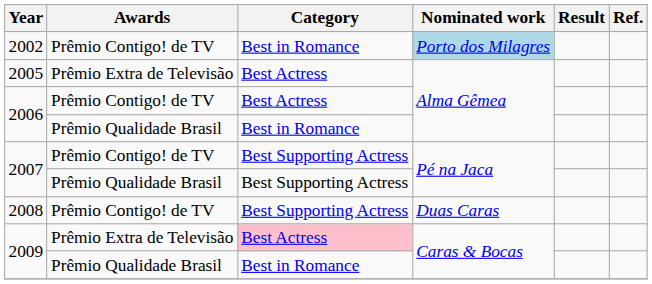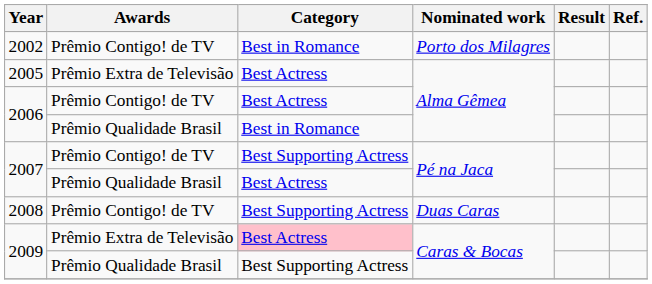2002 | Nominated work: lightblue background -> no background
2007 / Prêmio Qualidade Brasil | Category: Best Supporting Actress -> Best Actress
2009 / Prêmio Qualidade Brasil | Category: Best in Romance -> Best Supporting Actress
